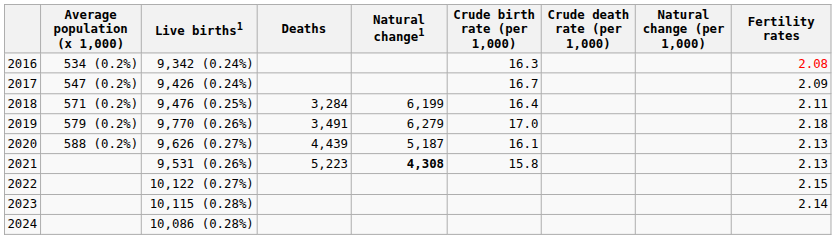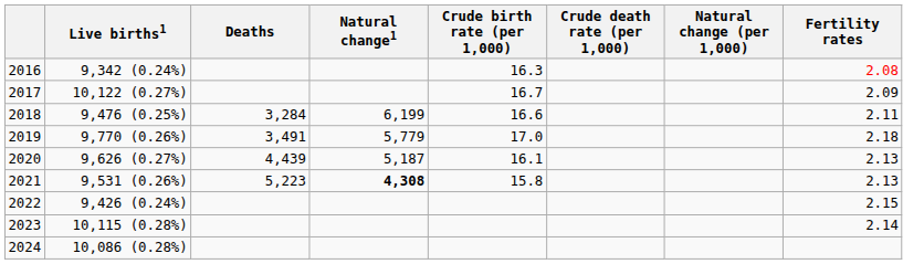- column: Average population (x 1,000) | 534 (0.2%) | 547 (0.2%) | 571 (0.2%) | 579 (0.2%) | 588 (0.2%)
2017 | Live births1: 9,426 (0.24%) -> 10,122 (0.27%)
2018 | Crude birth rate (per 1,000): 16.4 -> 16.6
2019 | Natural change1: 6,279 -> 5,779
2022 | Live births1: 10,122 (0.27%) -> 9,426 (0.24%)
